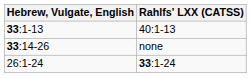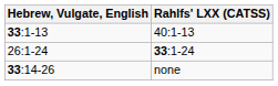rows swapped: 33:14-26 <-> 26:1-24
